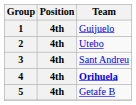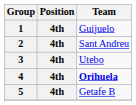2 | Team: Utebo -> Sant Andreu
3 | Team: Sant Andreu -> Utebo
